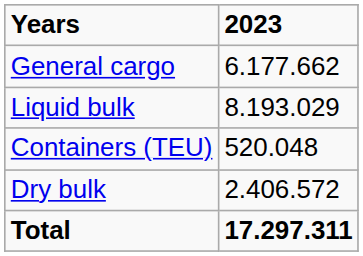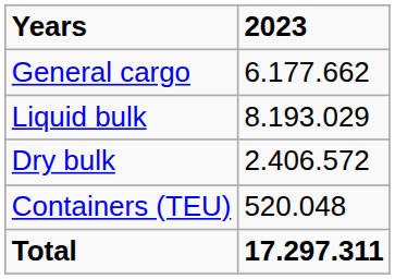rows swapped: Dry bulk <-> Containers (TEU)
